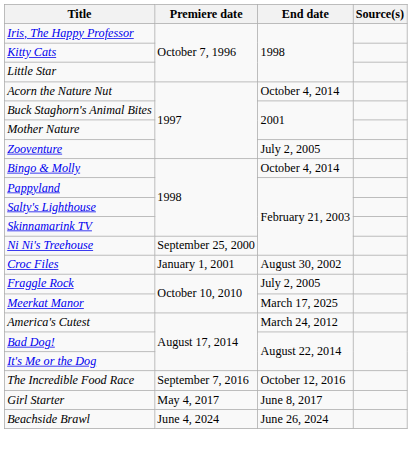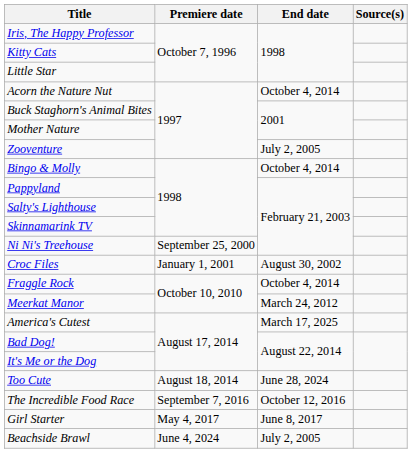Fraggle Rock | End date: July 2, 2005 -> October 4, 2014
Meerkat Manor | End date: March 17, 2025 -> March 24, 2012
America's Cutest | End date: March 24, 2012 -> March 17, 2025
+ row: Too Cute | August 18, 2014 | June 28, 2024
Beachside Brawl | End date: June 26, 2024 -> July 2, 2005
